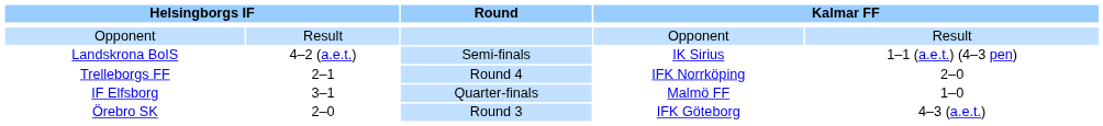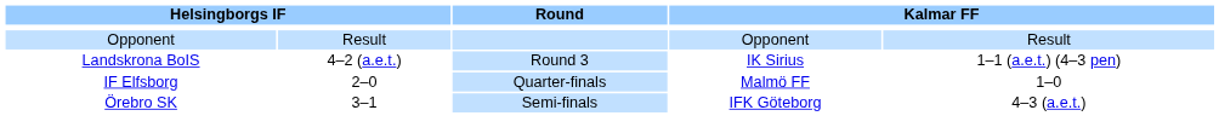Landskrona BoIS | Round: Semi-finals -> Round 3
- row: Trelleborgs FF | 2–1 | Round 4 | IFK Norrköping | 2–0
IF Elfsborg | column 2: 3–1 -> 2–0
Örebro SK | column 2: 2–0 -> 3–1
Örebro SK | Round: Round 3 -> Semi-finals
